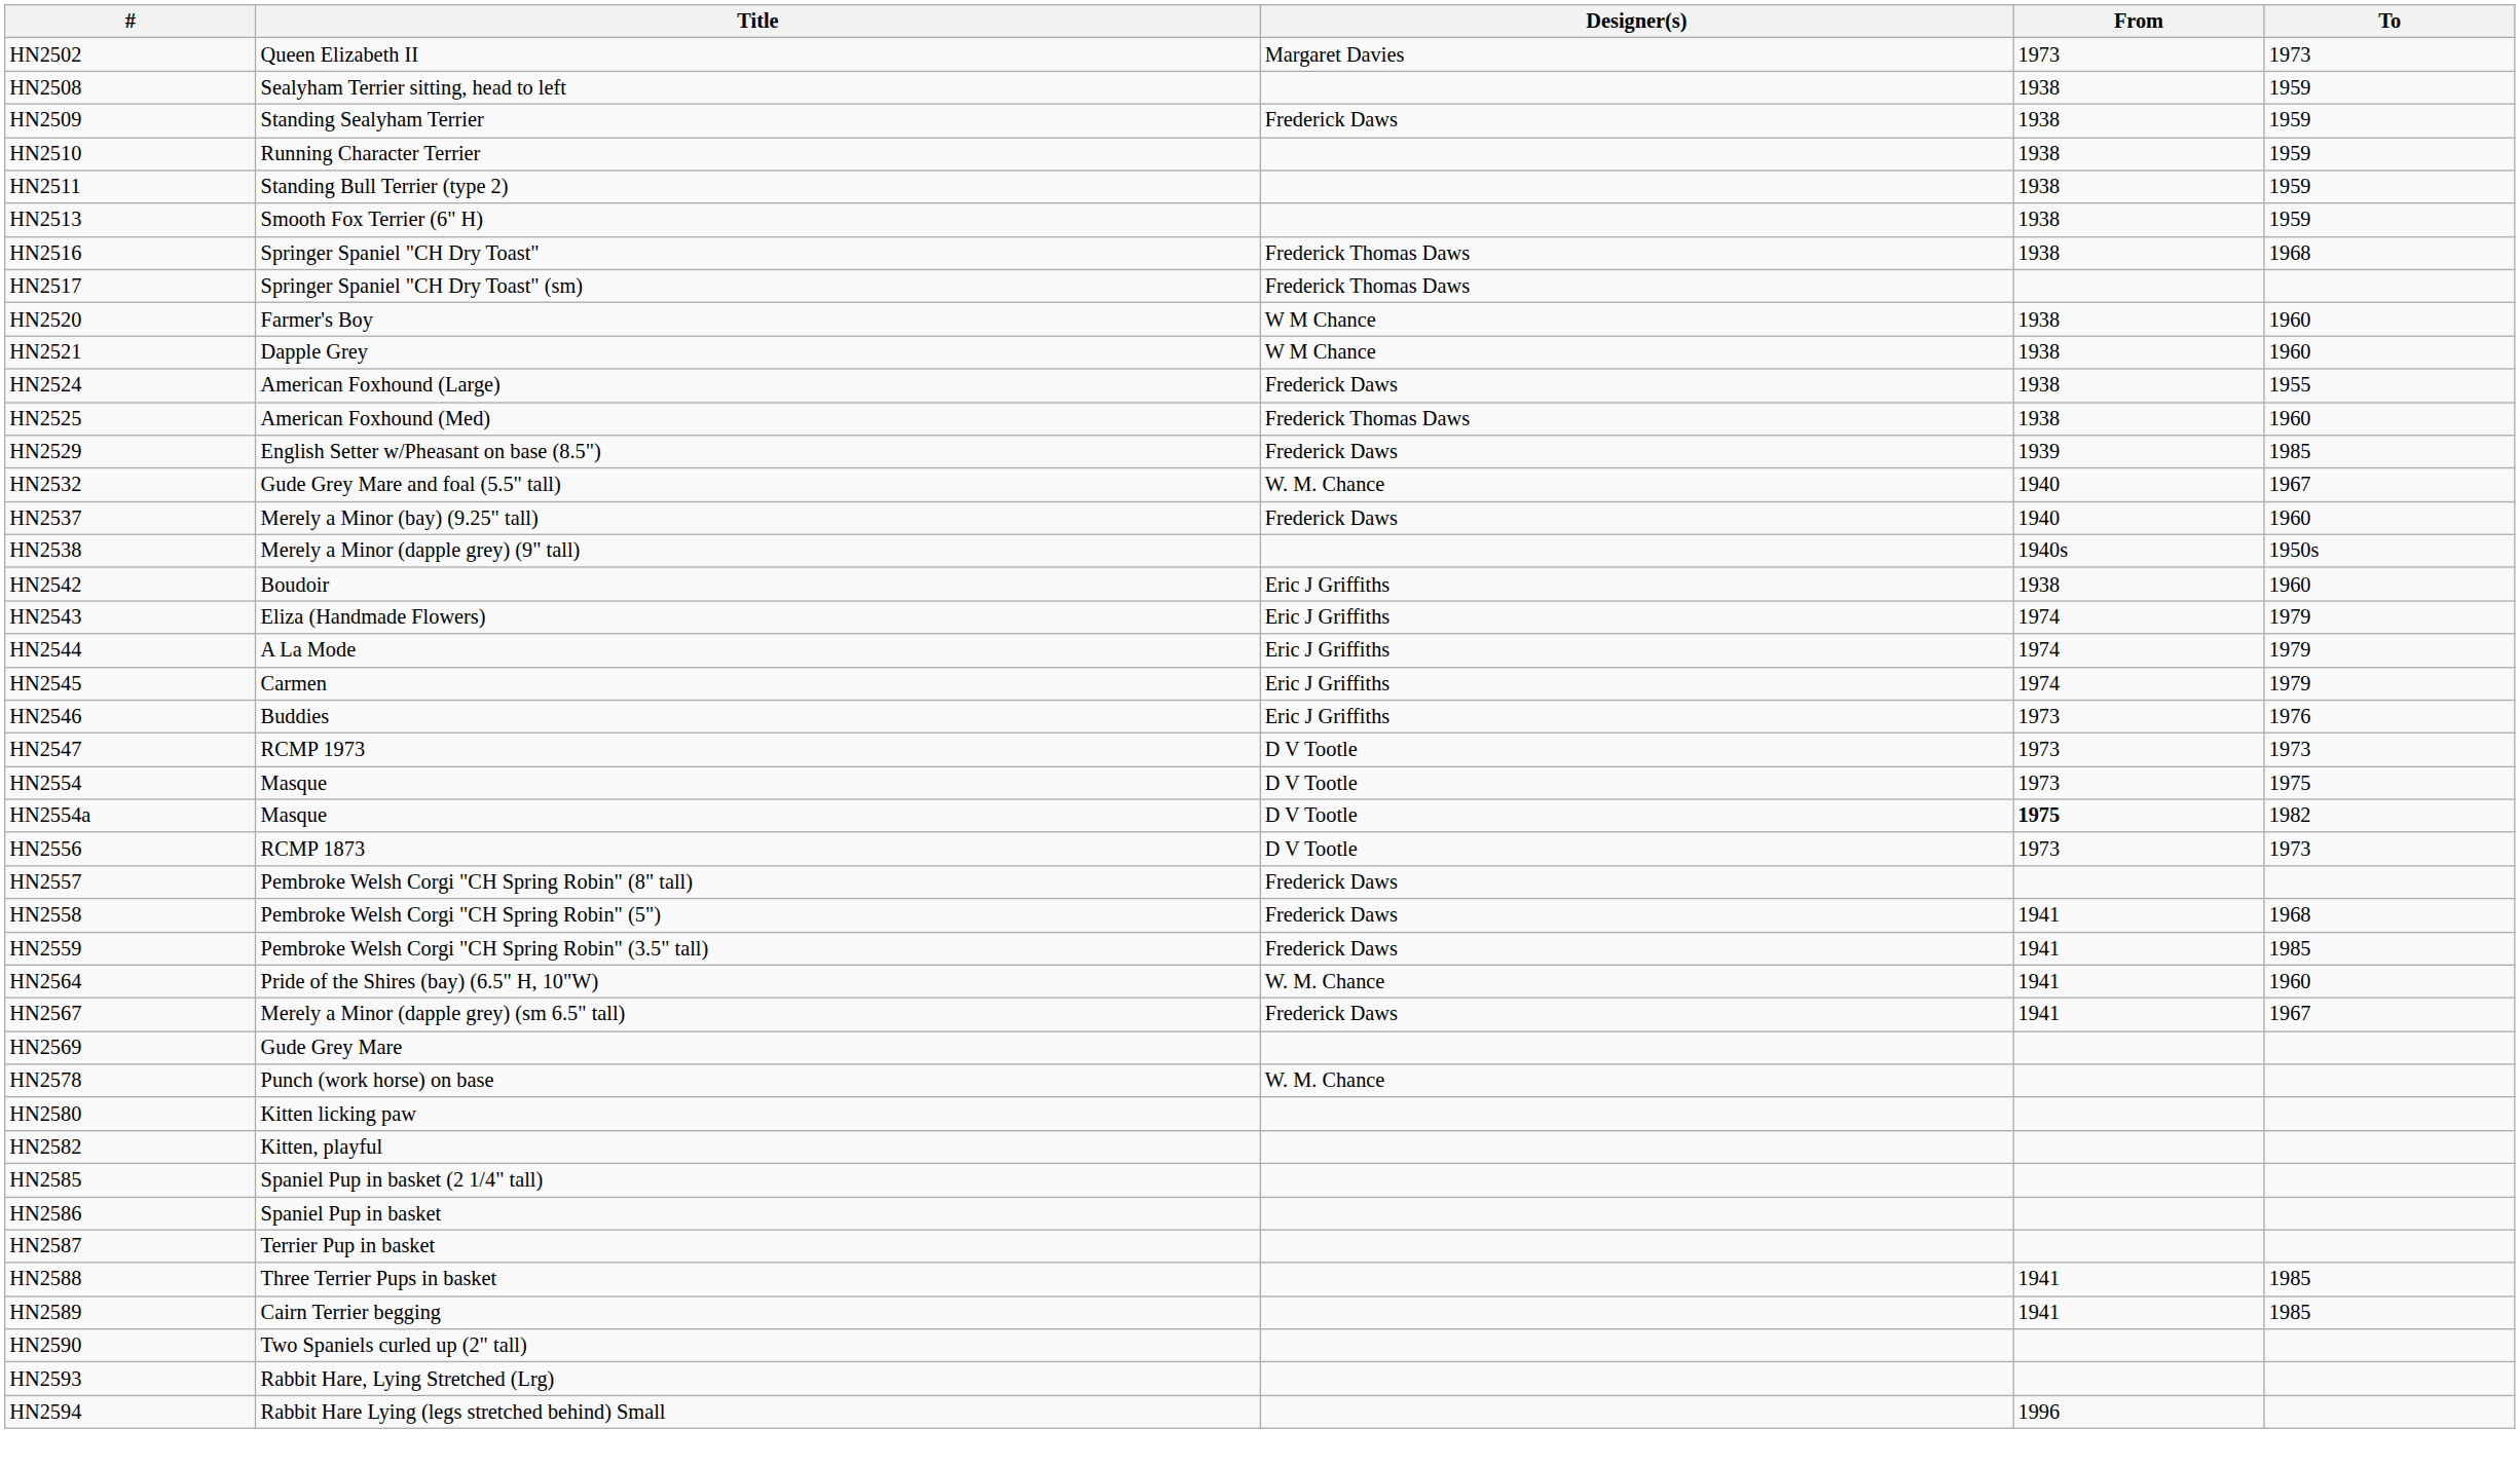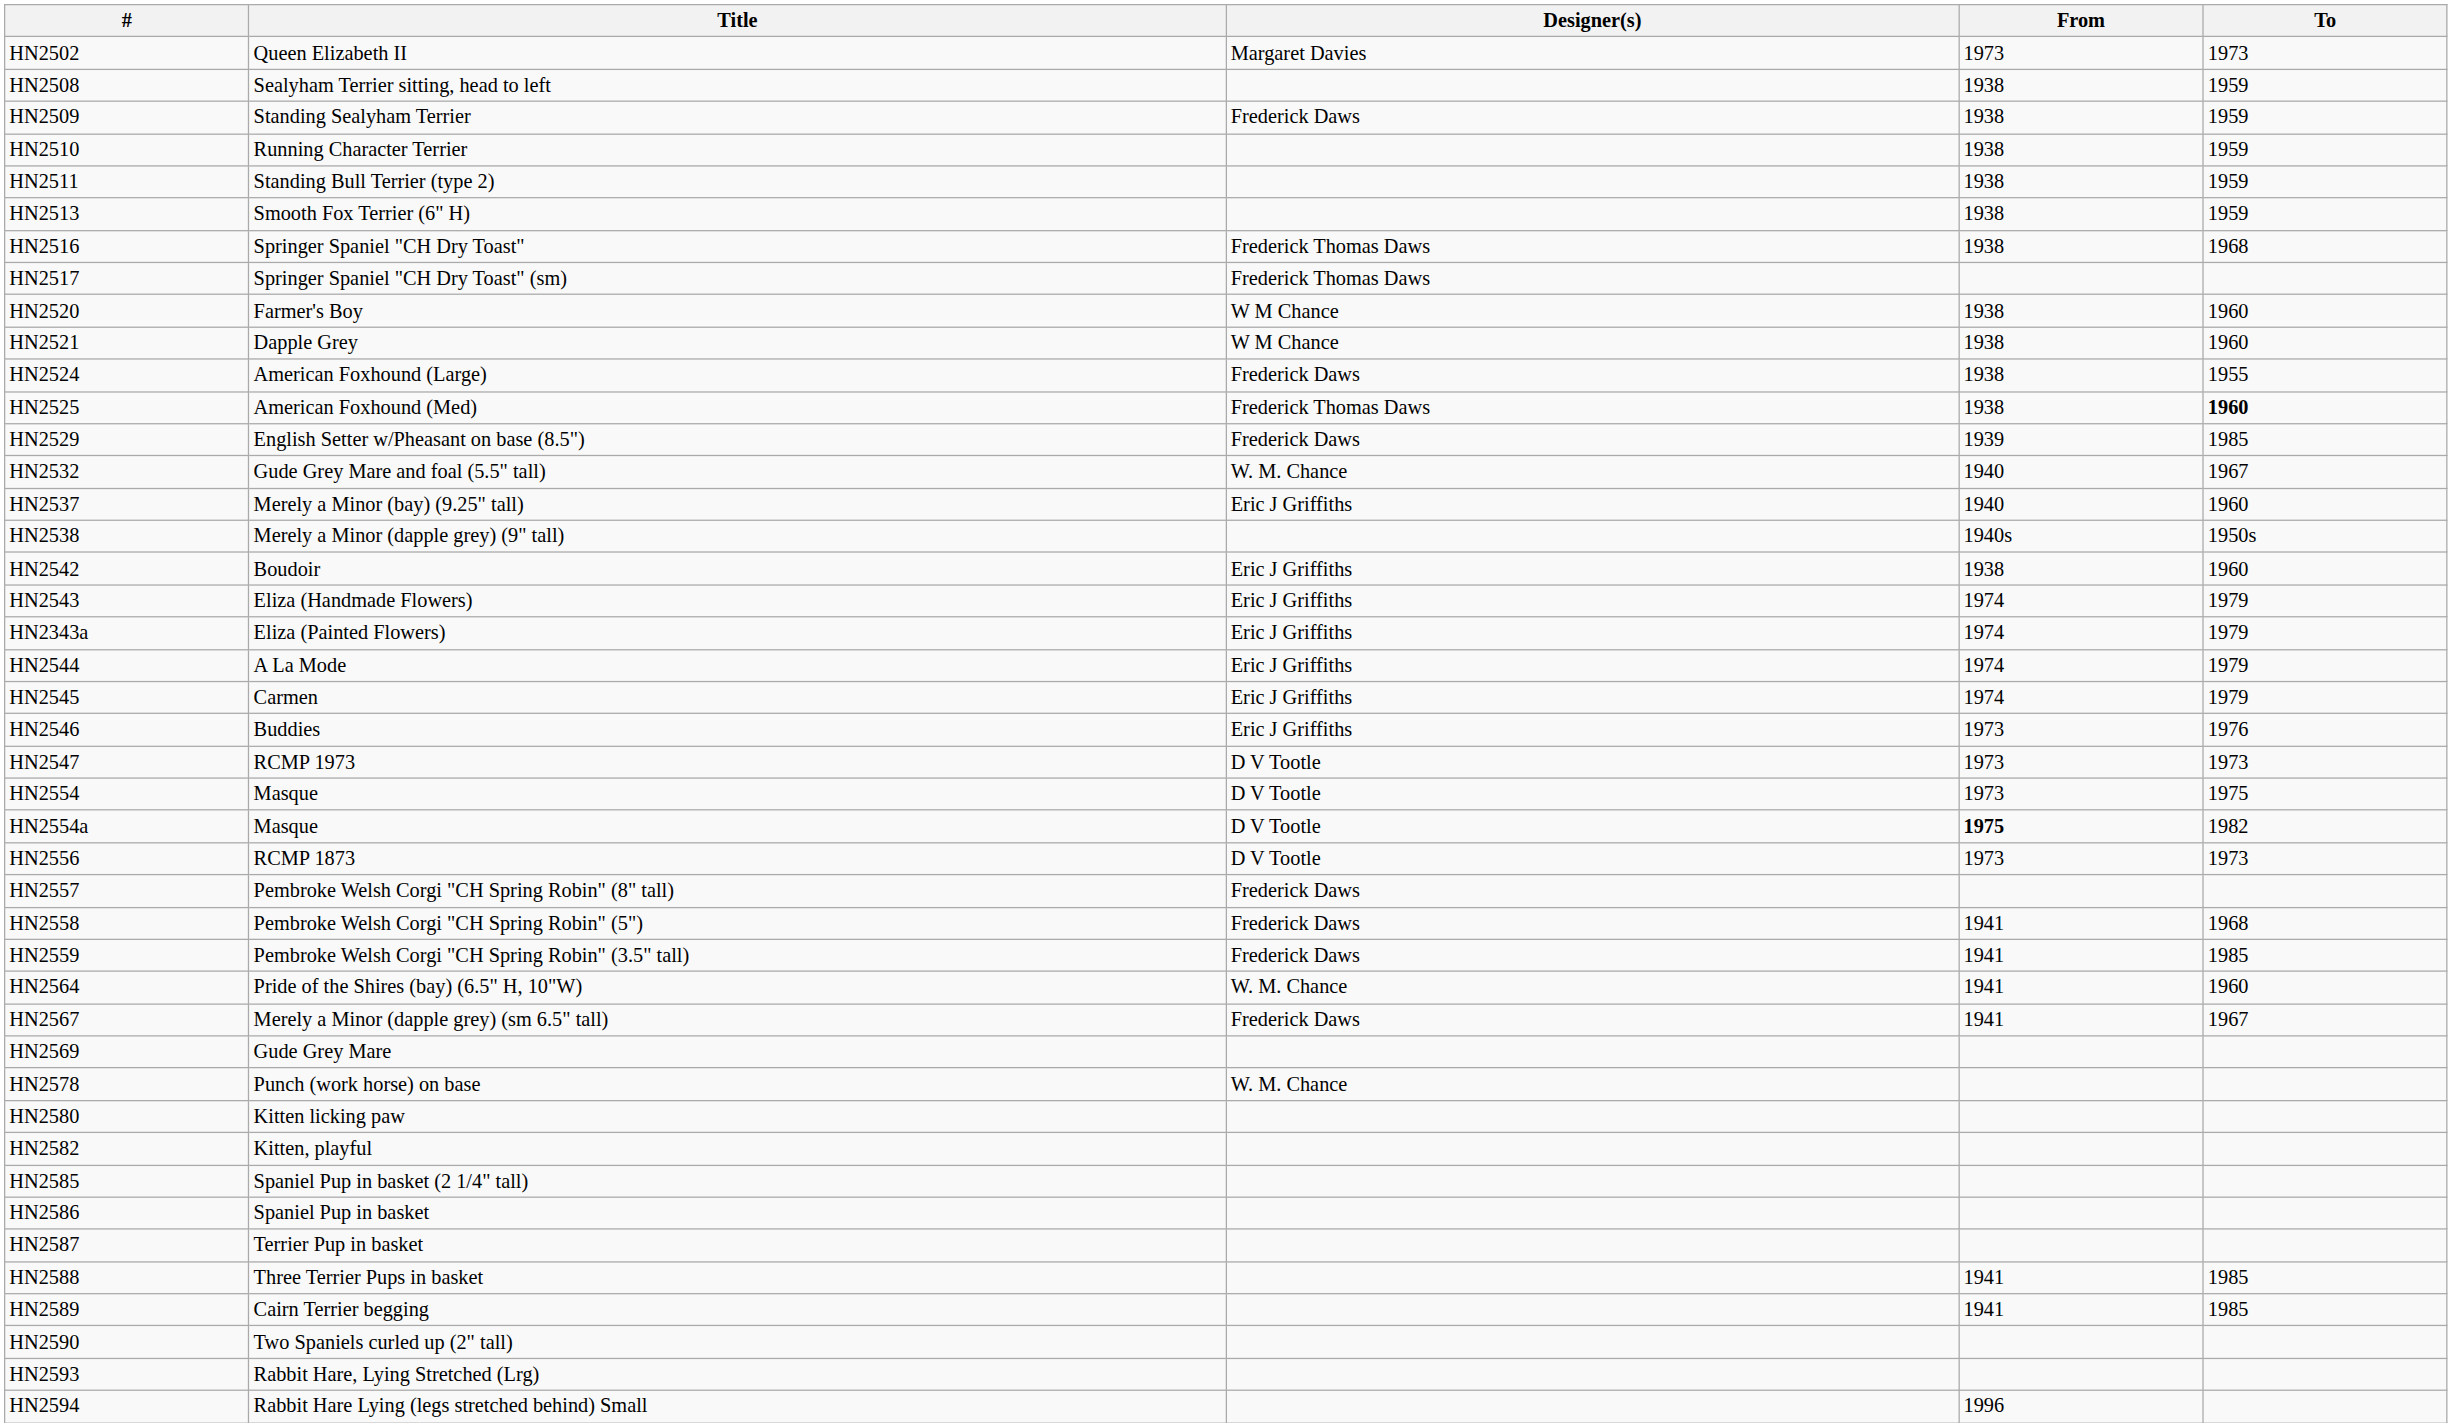HN2525 | To: normal -> bold
HN2537 | Designer(s): Frederick Daws -> Eric J Griffiths
+ row: HN2343a | Eliza (Painted Flowers) | Eric J Griffiths | 1974 | 1979
